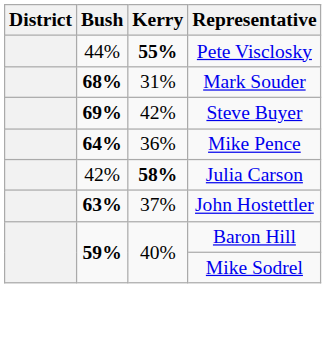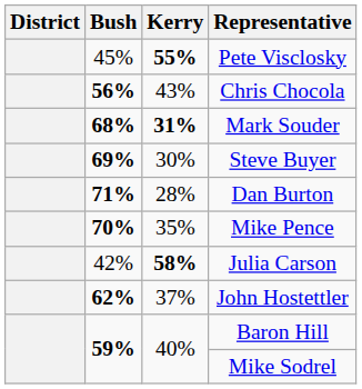Pete Visclosky | Bush: 44% -> 45%
+ row: 56% | 43% | Chris Chocola
Mark Souder | Kerry: normal -> bold
Steve Buyer | Kerry: 42% -> 30%
+ row: 71% | 28% | Dan Burton
Mike Pence | Bush: 64% -> 70%
Mike Pence | Kerry: 36% -> 35%
John Hostettler | Bush: 63% -> 62%
